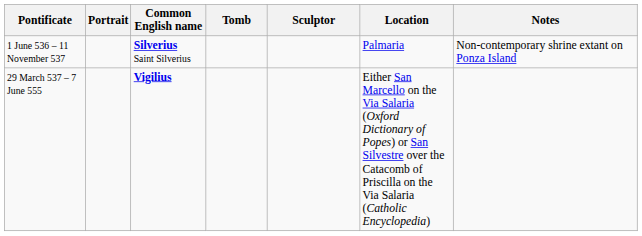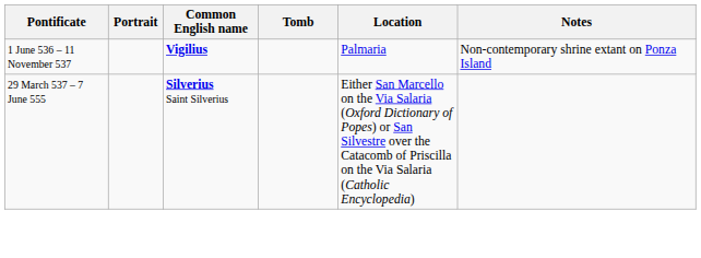- column: Sculptor
1 June 536 – 11 November 537 | Common English name: Silverius Saint Silverius -> Vigilius
29 March 537 – 7 June 555 | Common English name: Vigilius -> Silverius Saint Silverius
